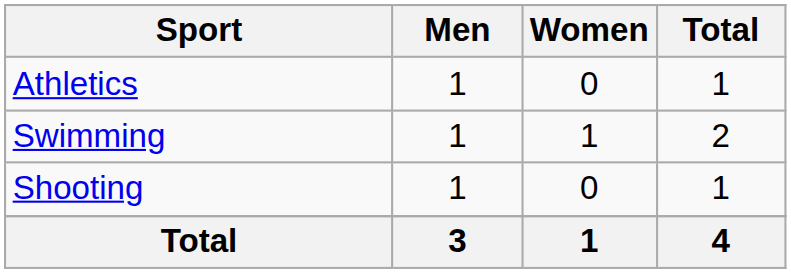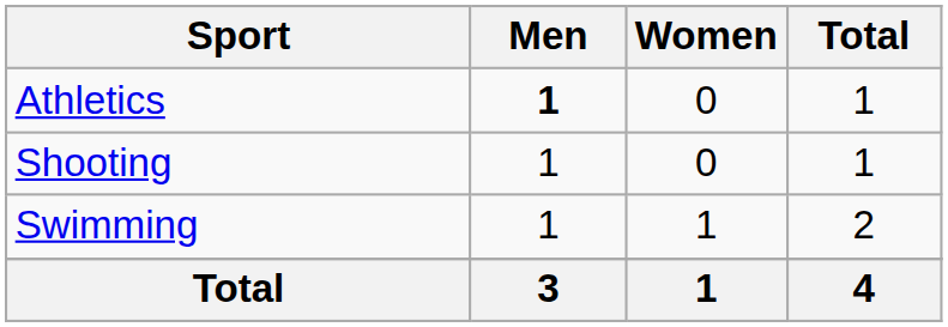Athletics | Men: normal -> bold
rows swapped: Shooting <-> Swimming
